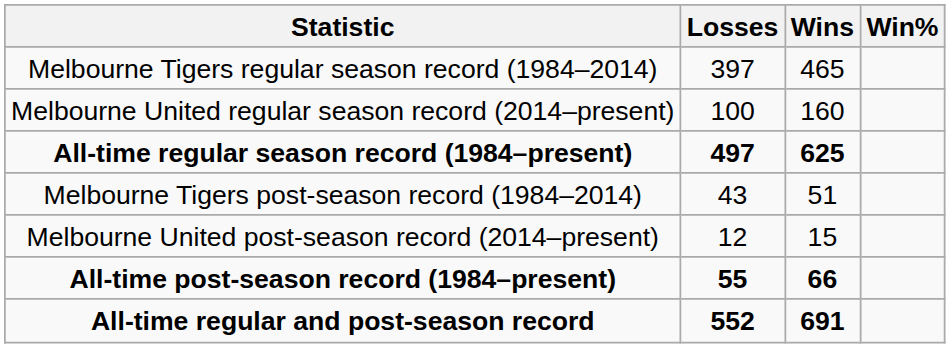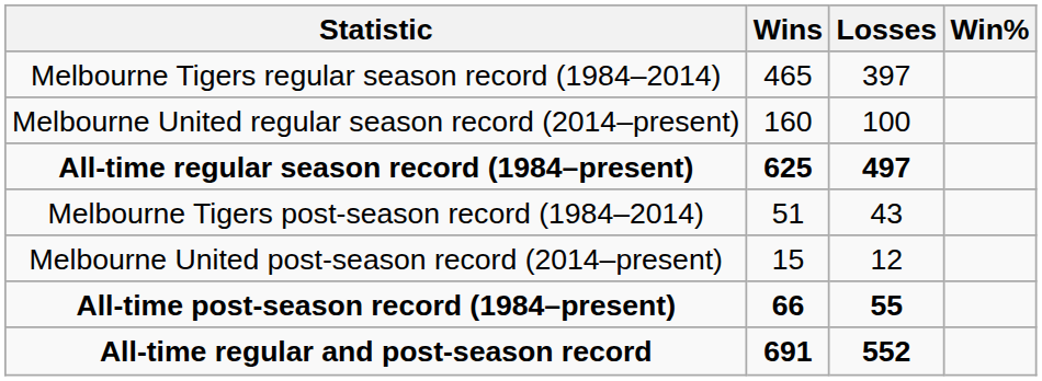columns swapped: Wins <-> Losses
